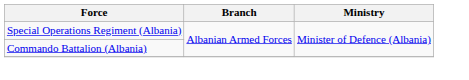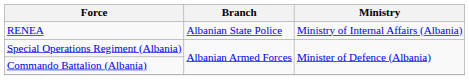+ row: RENEA | Albanian State Police | Ministry of Internal Affairs (Albania)
